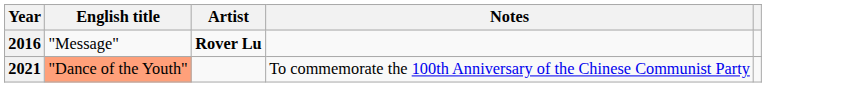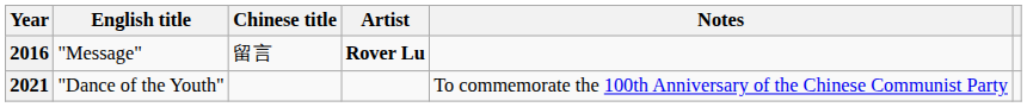+ column: Chinese title | 留言
2021 | English title: lightsalmon background -> no background
